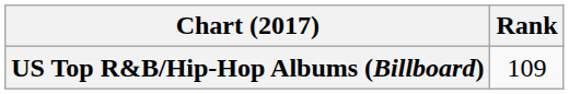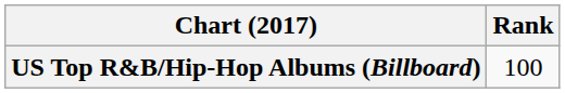US Top R&B/Hip-Hop Albums (Billboard) | Rank: 109 -> 100
